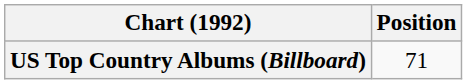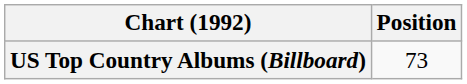US Top Country Albums (Billboard) | Position: 71 -> 73
